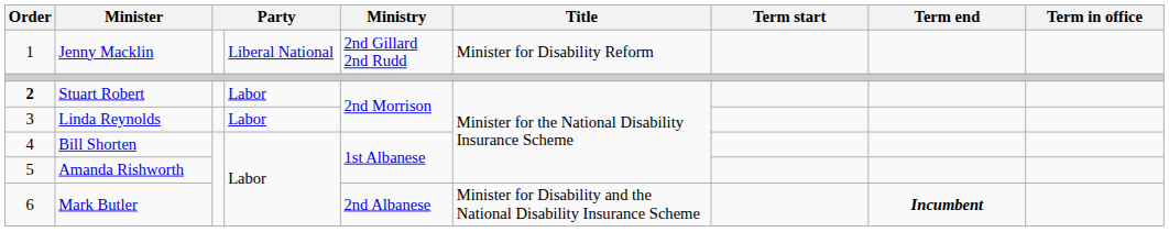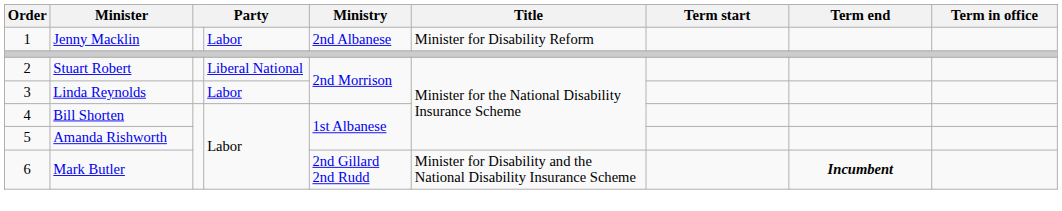Jenny Macklin | column 4: Liberal National -> Labor
Jenny Macklin | Ministry: 2nd Gillard 2nd Rudd -> 2nd Albanese
Stuart Robert | Order: bold -> normal
Stuart Robert | column 4: Labor -> Liberal National
Mark Butler | Ministry: 2nd Albanese -> 2nd Gillard 2nd Rudd
